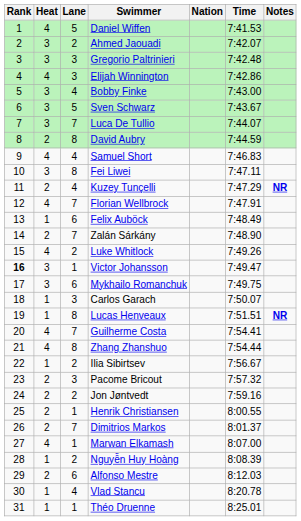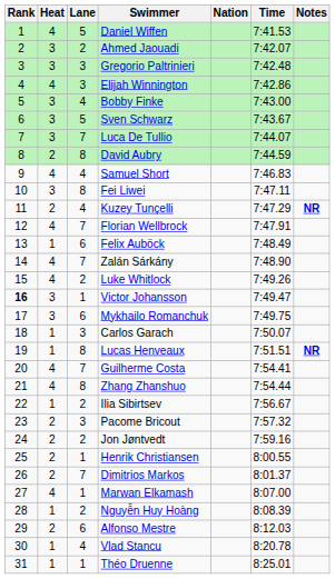Zalán Sárkány | Heat: 2 -> 4
